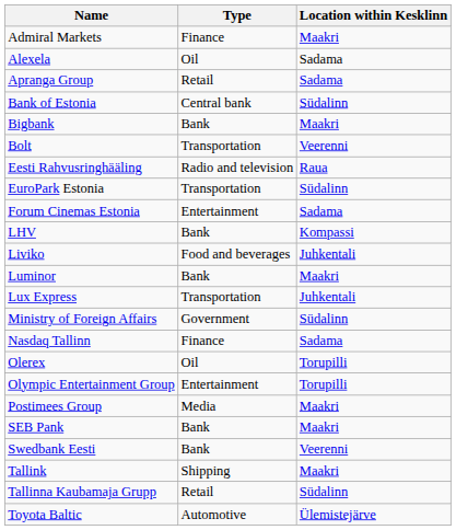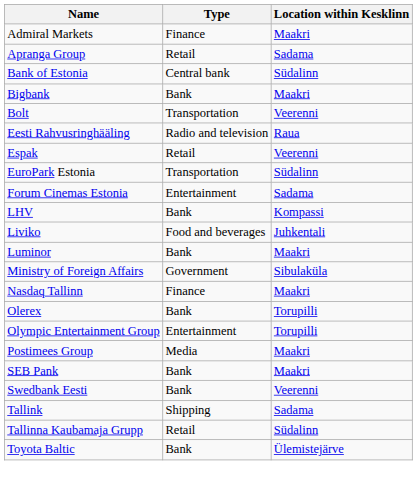- row: Alexela | Oil | Sadama
+ row: Espak | Retail | Veerenni
- row: Lux Express | Transportation | Juhkentali
Ministry of Foreign Affairs | Location within Kesklinn: Südalinn -> Sibulaküla
Nasdaq Tallinn | Location within Kesklinn: Sadama -> Maakri
Olerex | Type: Oil -> Bank
Tallink | Location within Kesklinn: Maakri -> Sadama
Toyota Baltic | Type: Automotive -> Bank
